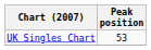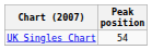UK Singles Chart | Peak position: 53 -> 54
